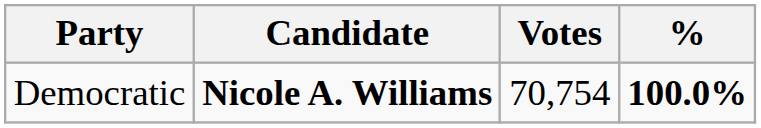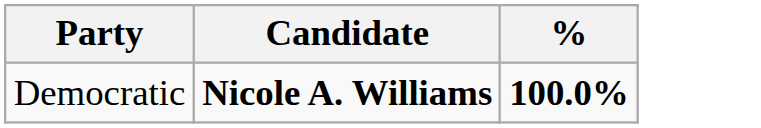- column: Votes | 70,754
